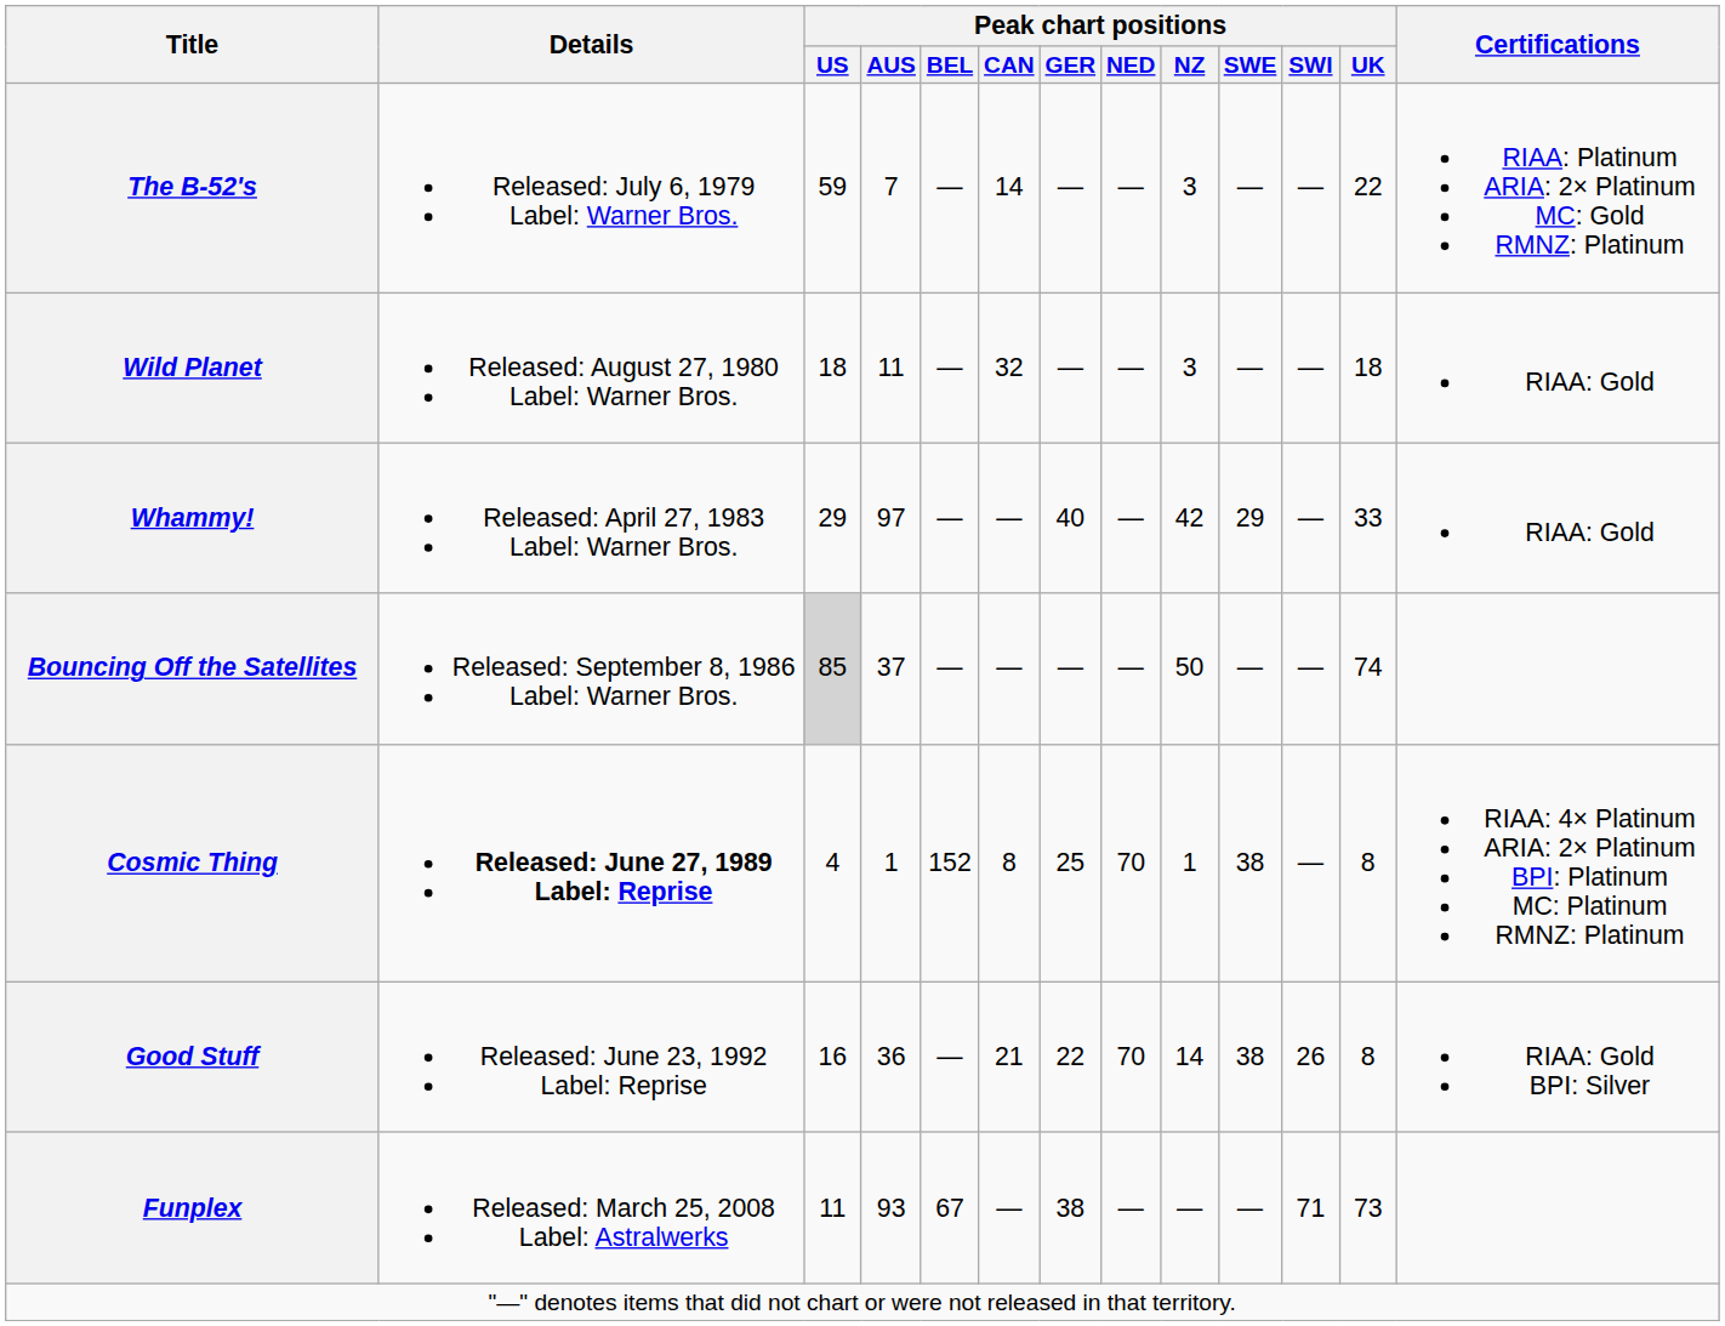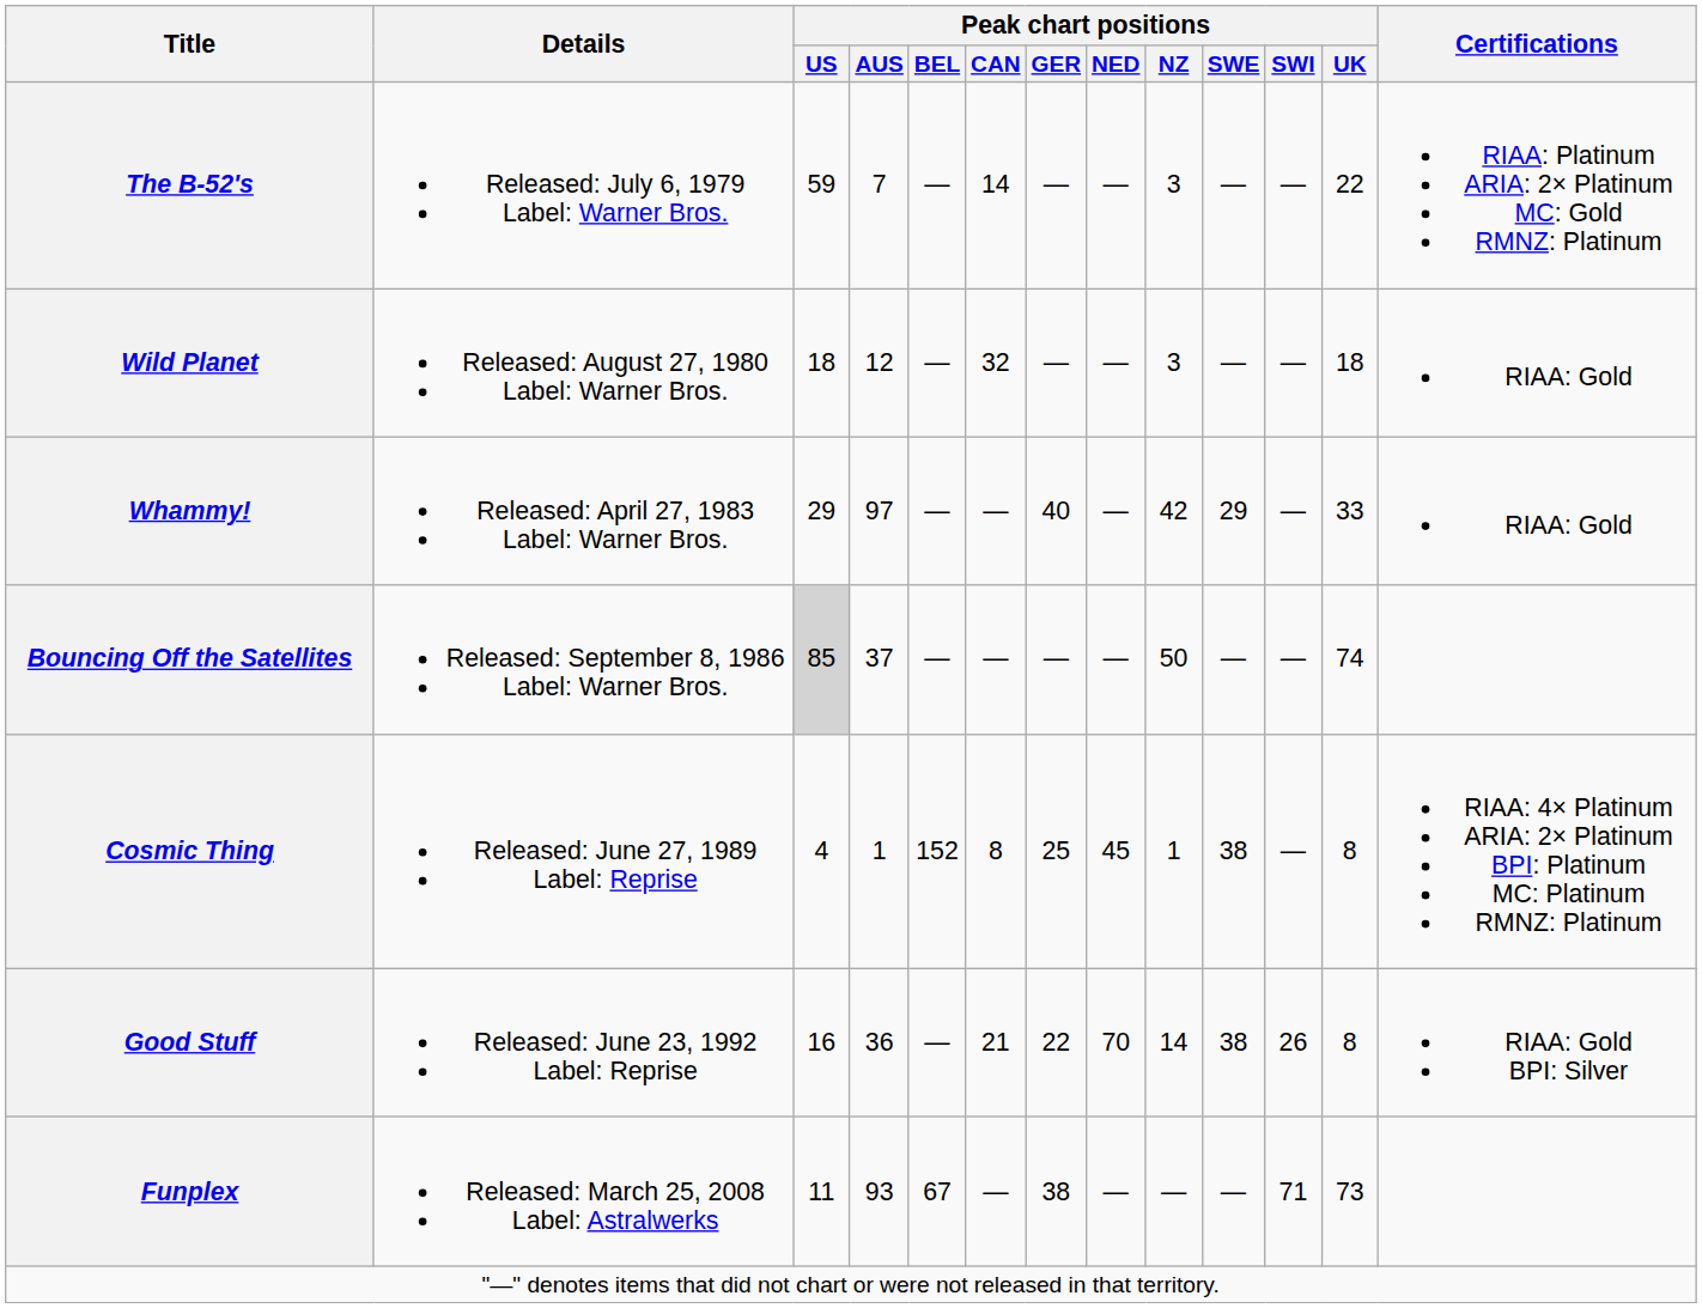Wild Planet | Peak chart positions / AUS: 11 -> 12
Cosmic Thing | Details: bold -> normal
Cosmic Thing | Peak chart positions / NED: 70 -> 45
